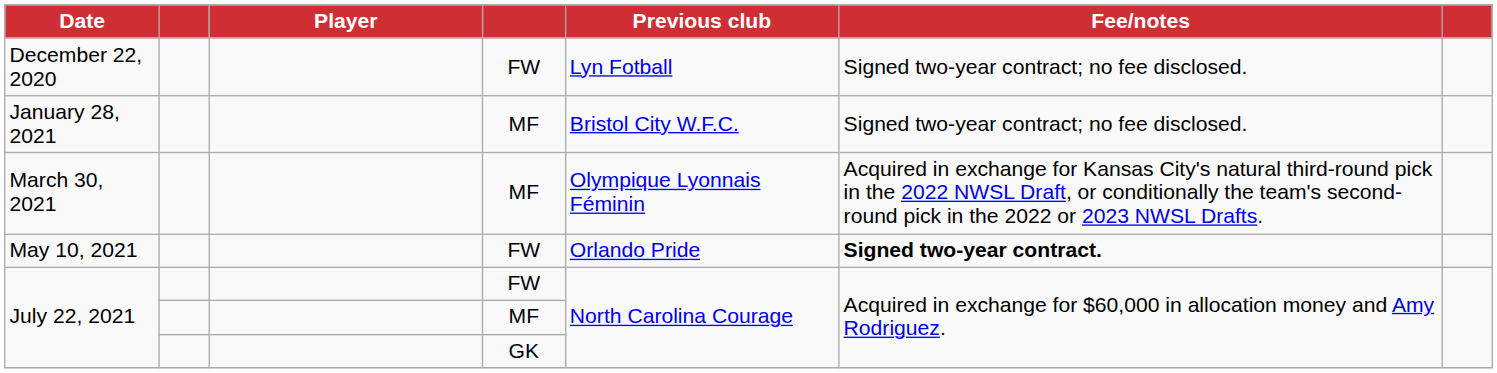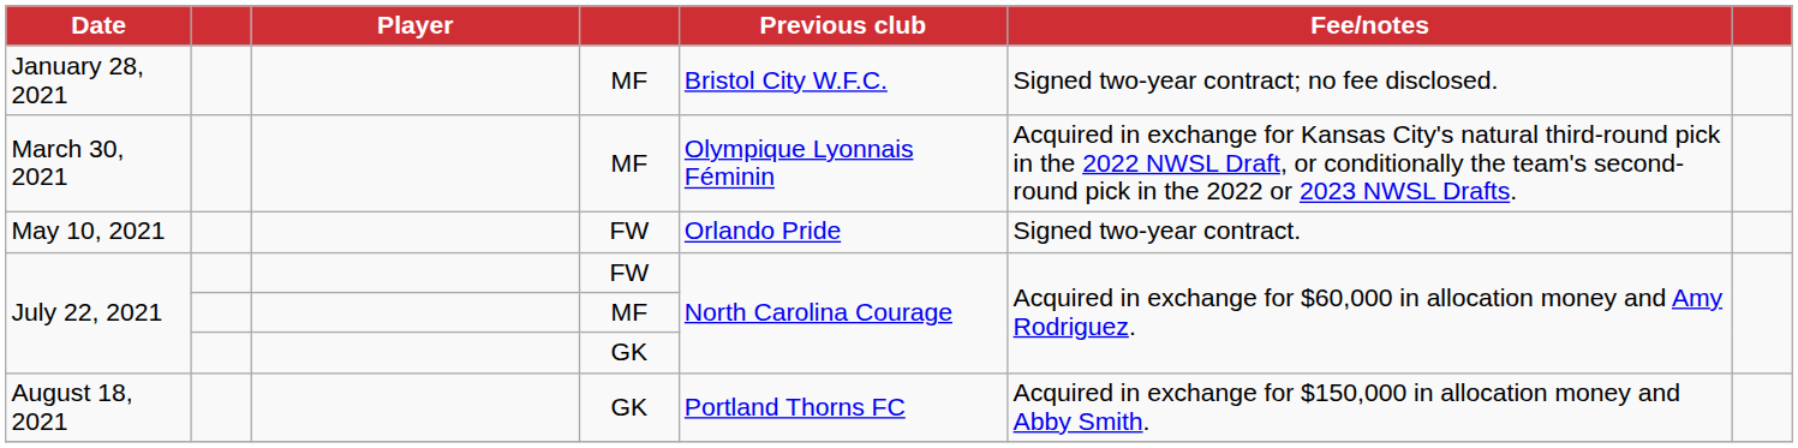- row: December 22, 2020 | FW | Lyn Fotball | Signed two-year contract; no fee disclosed.
May 10, 2021 | Fee/notes: bold -> normal
+ row: August 18, 2021 | GK | Portland Thorns FC | Acquired in exchange for $150,000 in allocation money and Abby Smith.
